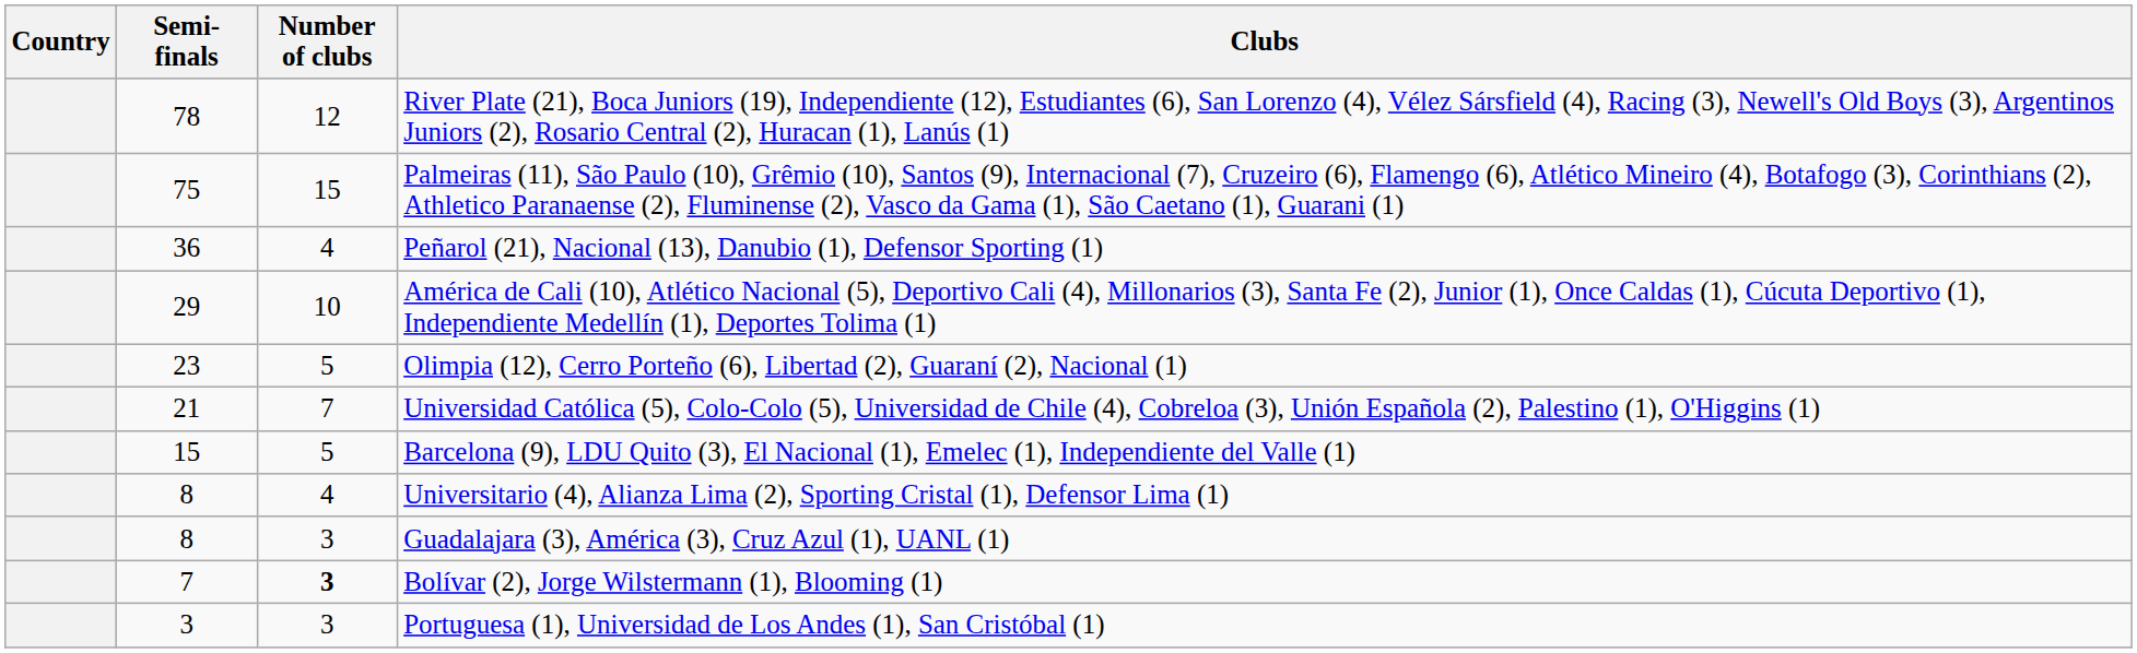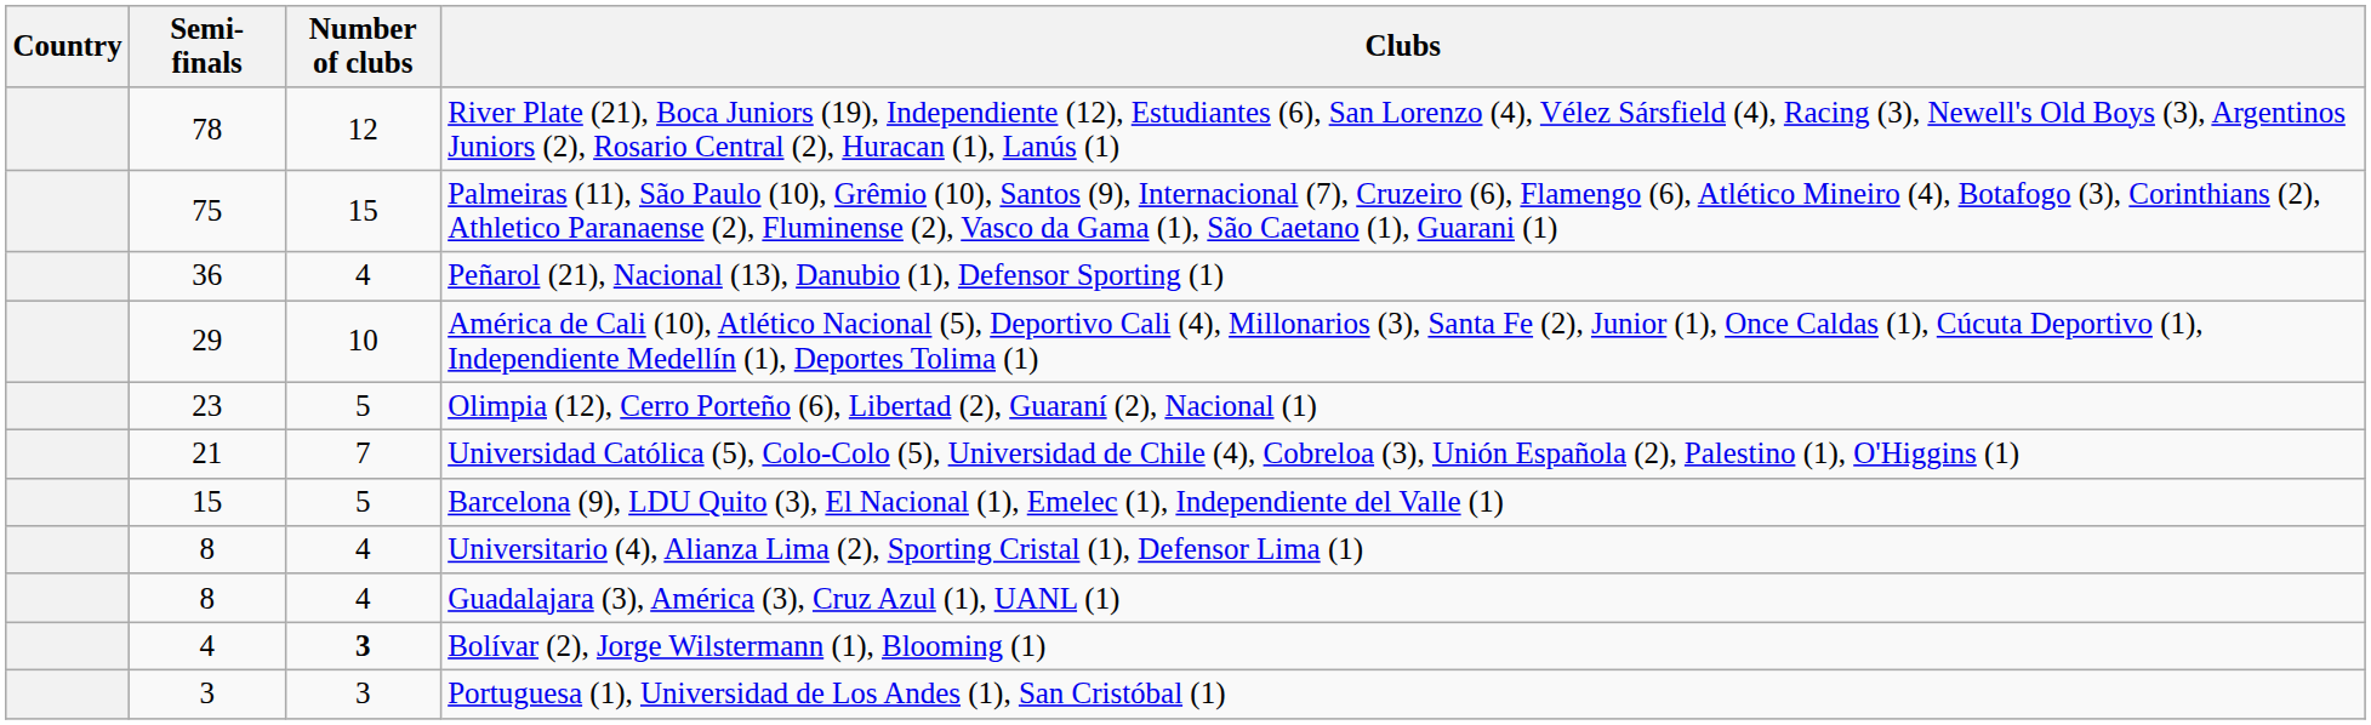Guadalajara (3), América (3), Cruz Azul (1), UANL (1) | Number of clubs: 3 -> 4
Bolívar (2), Jorge Wilstermann (1), Blooming (1) | Semi-finals: 7 -> 4
